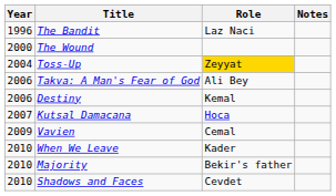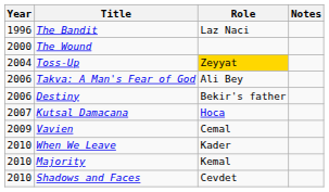Destiny | Role: Kemal -> Bekir's father
Majority | Role: Bekir's father -> Kemal
